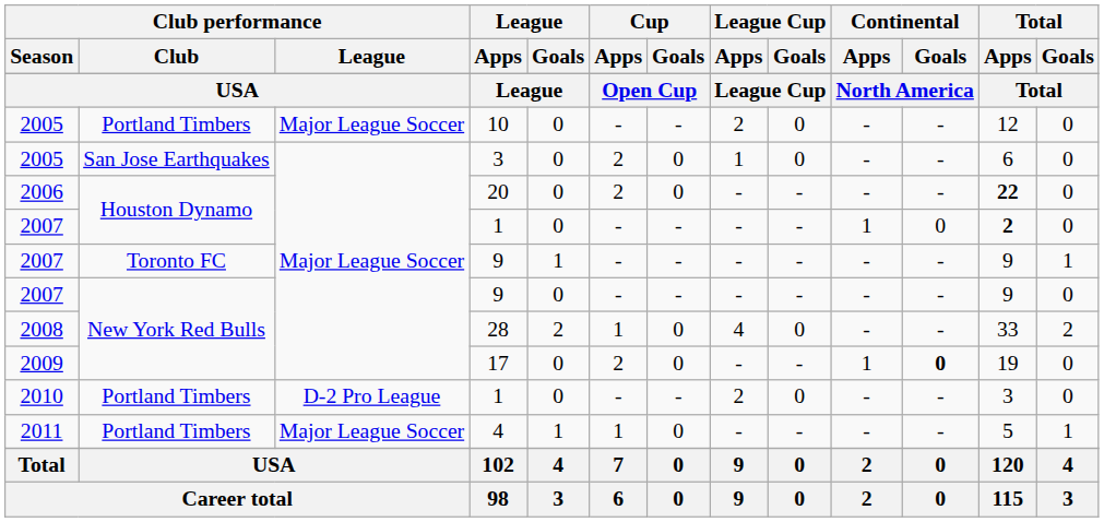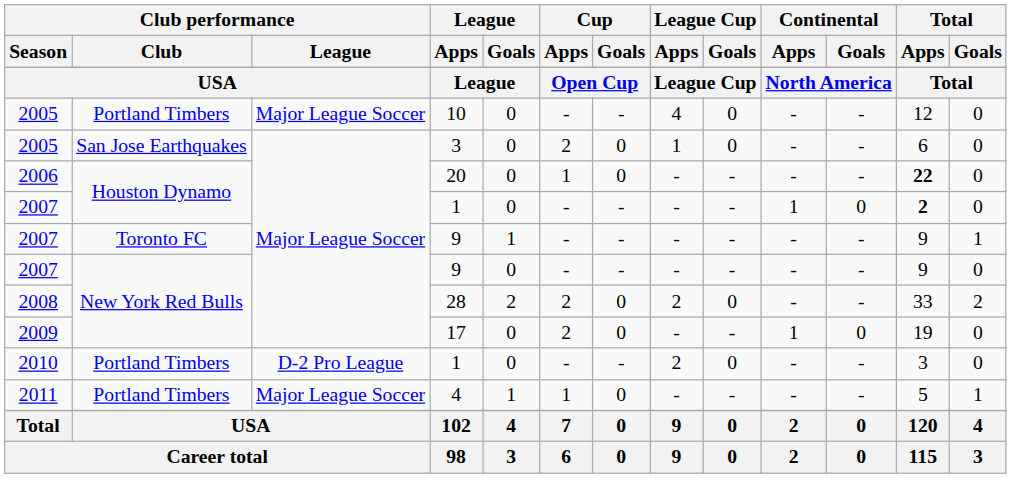10 | League Cup / Apps: 2 -> 4
20 | Cup / Apps: 2 -> 1
28 | Cup / Apps: 1 -> 2
28 | League Cup / Apps: 4 -> 2
17 | Continental / Goals: bold -> normal
